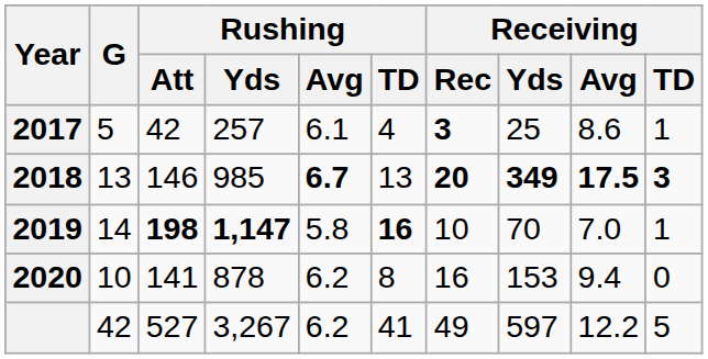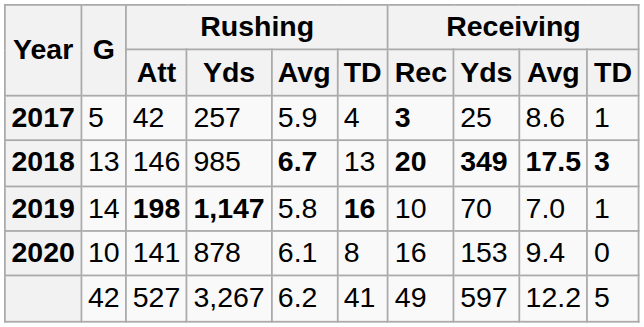2017 | Rushing / Avg: 6.1 -> 5.9
2020 | Rushing / Avg: 6.2 -> 6.1
